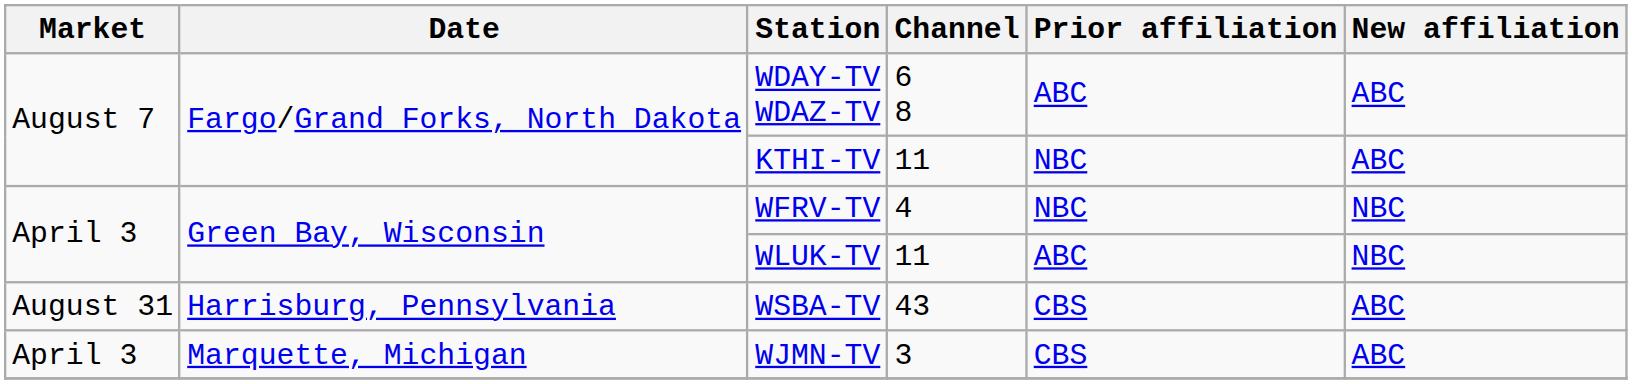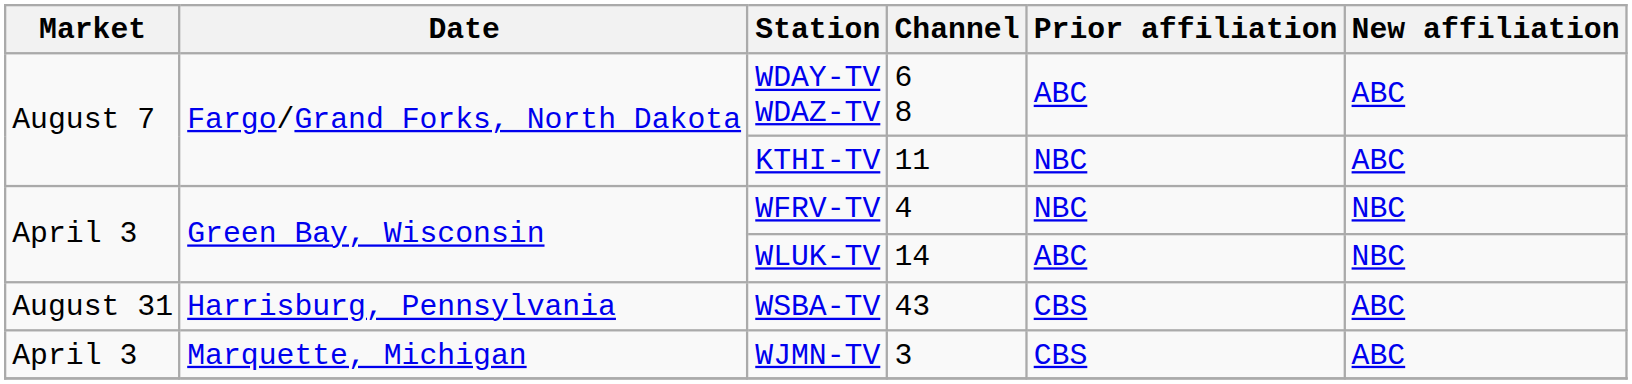WLUK-TV | Channel: 11 -> 14
